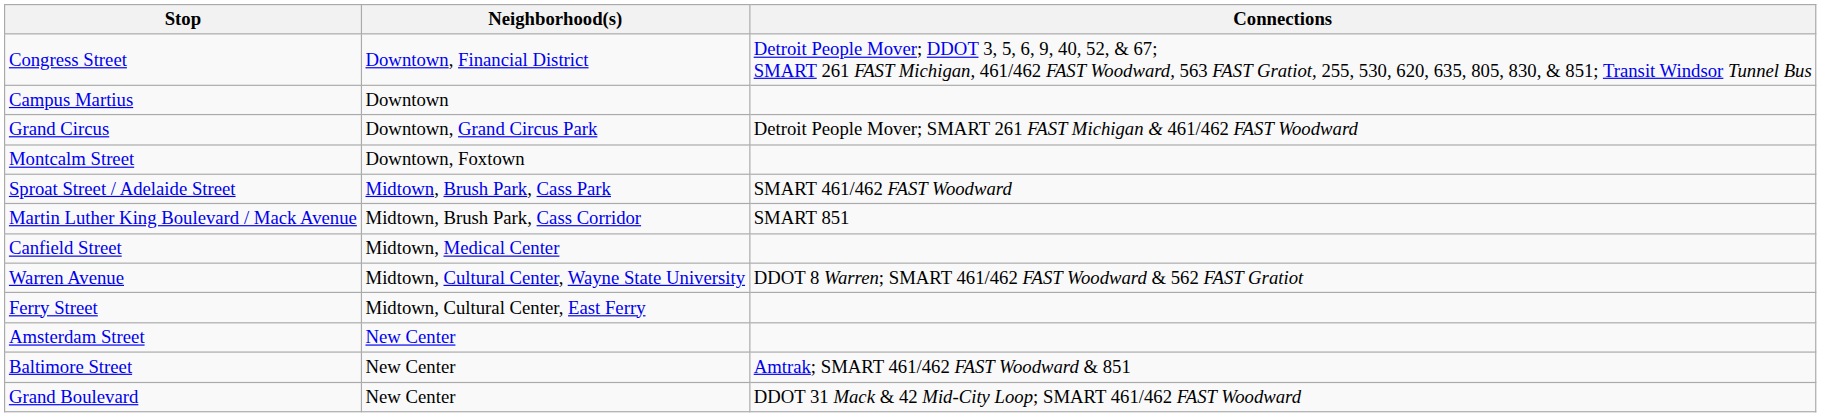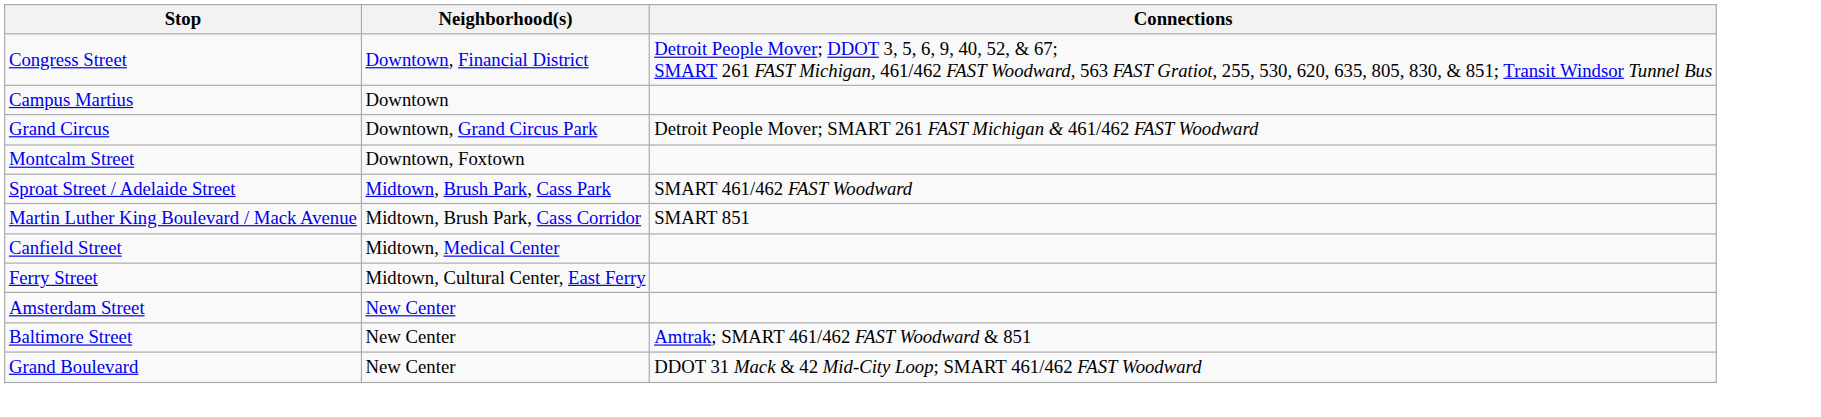- row: Warren Avenue | Midtown, Cultural Center, Wayne State University | DDOT 8 Warren; SMART 461/462 FAST Woodward & 562 FAST Gratiot
